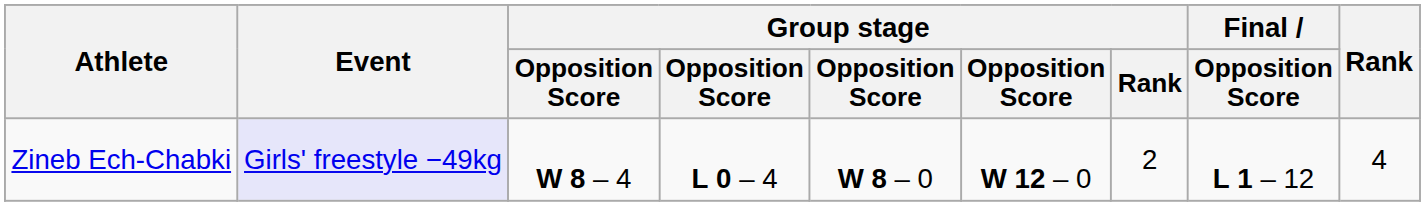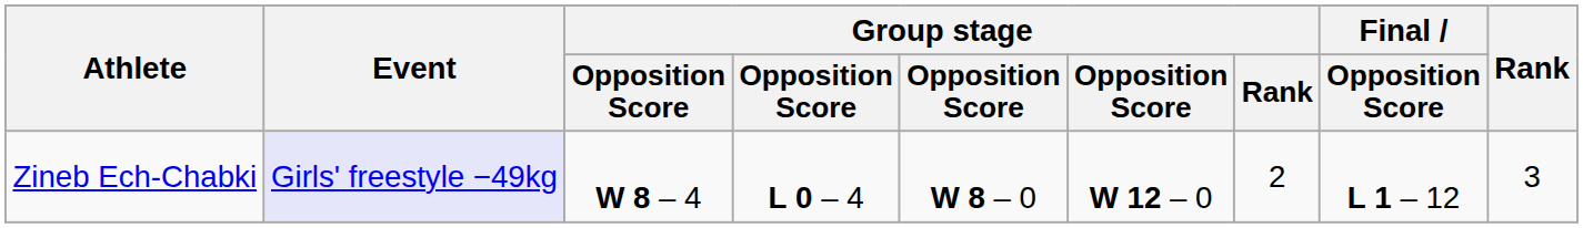Zineb Ech-Chabki | Rank: 4 -> 3
